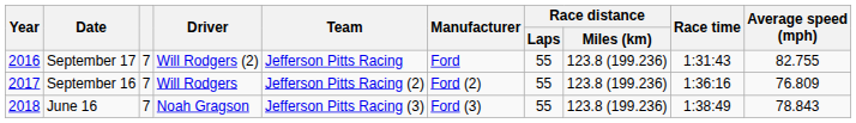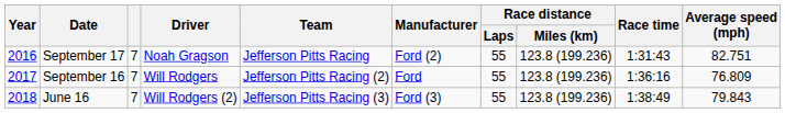September 17 | Driver: Will Rodgers (2) -> Noah Gragson
September 17 | Manufacturer: Ford -> Ford (2)
September 17 | Average speed (mph): 82.755 -> 82.751
September 16 | Manufacturer: Ford (2) -> Ford
June 16 | Driver: Noah Gragson -> Will Rodgers (2)
June 16 | Average speed (mph): 78.843 -> 79.843
